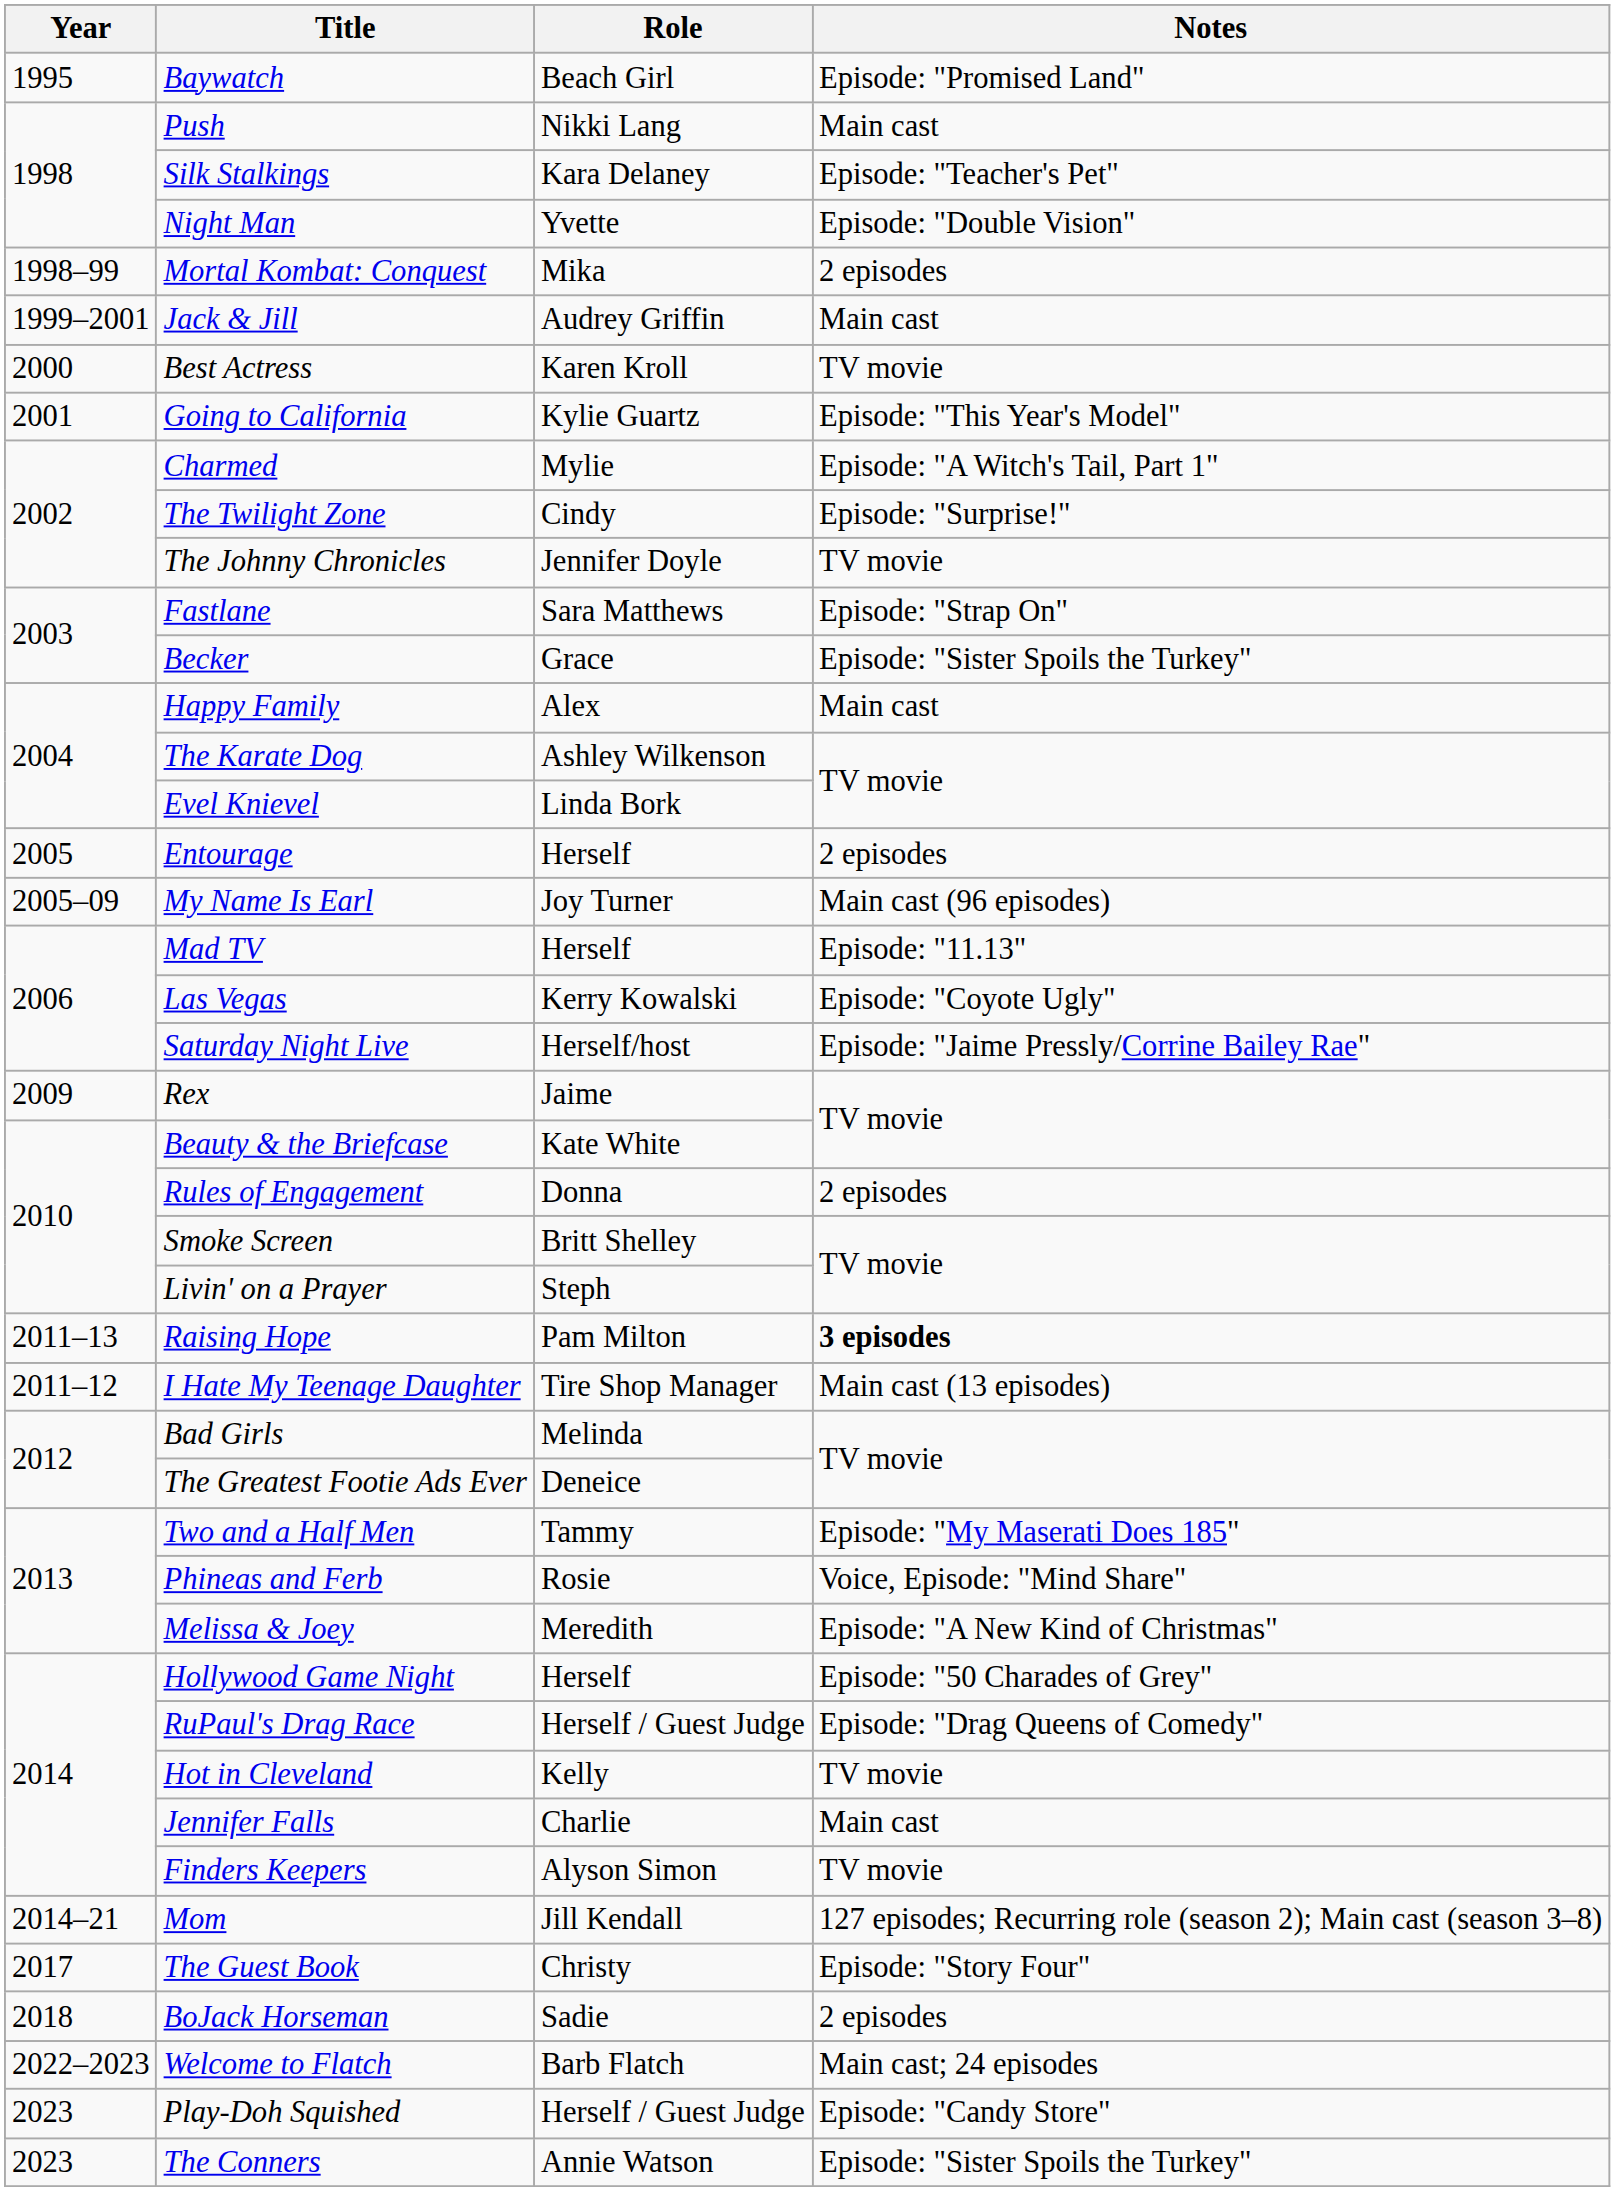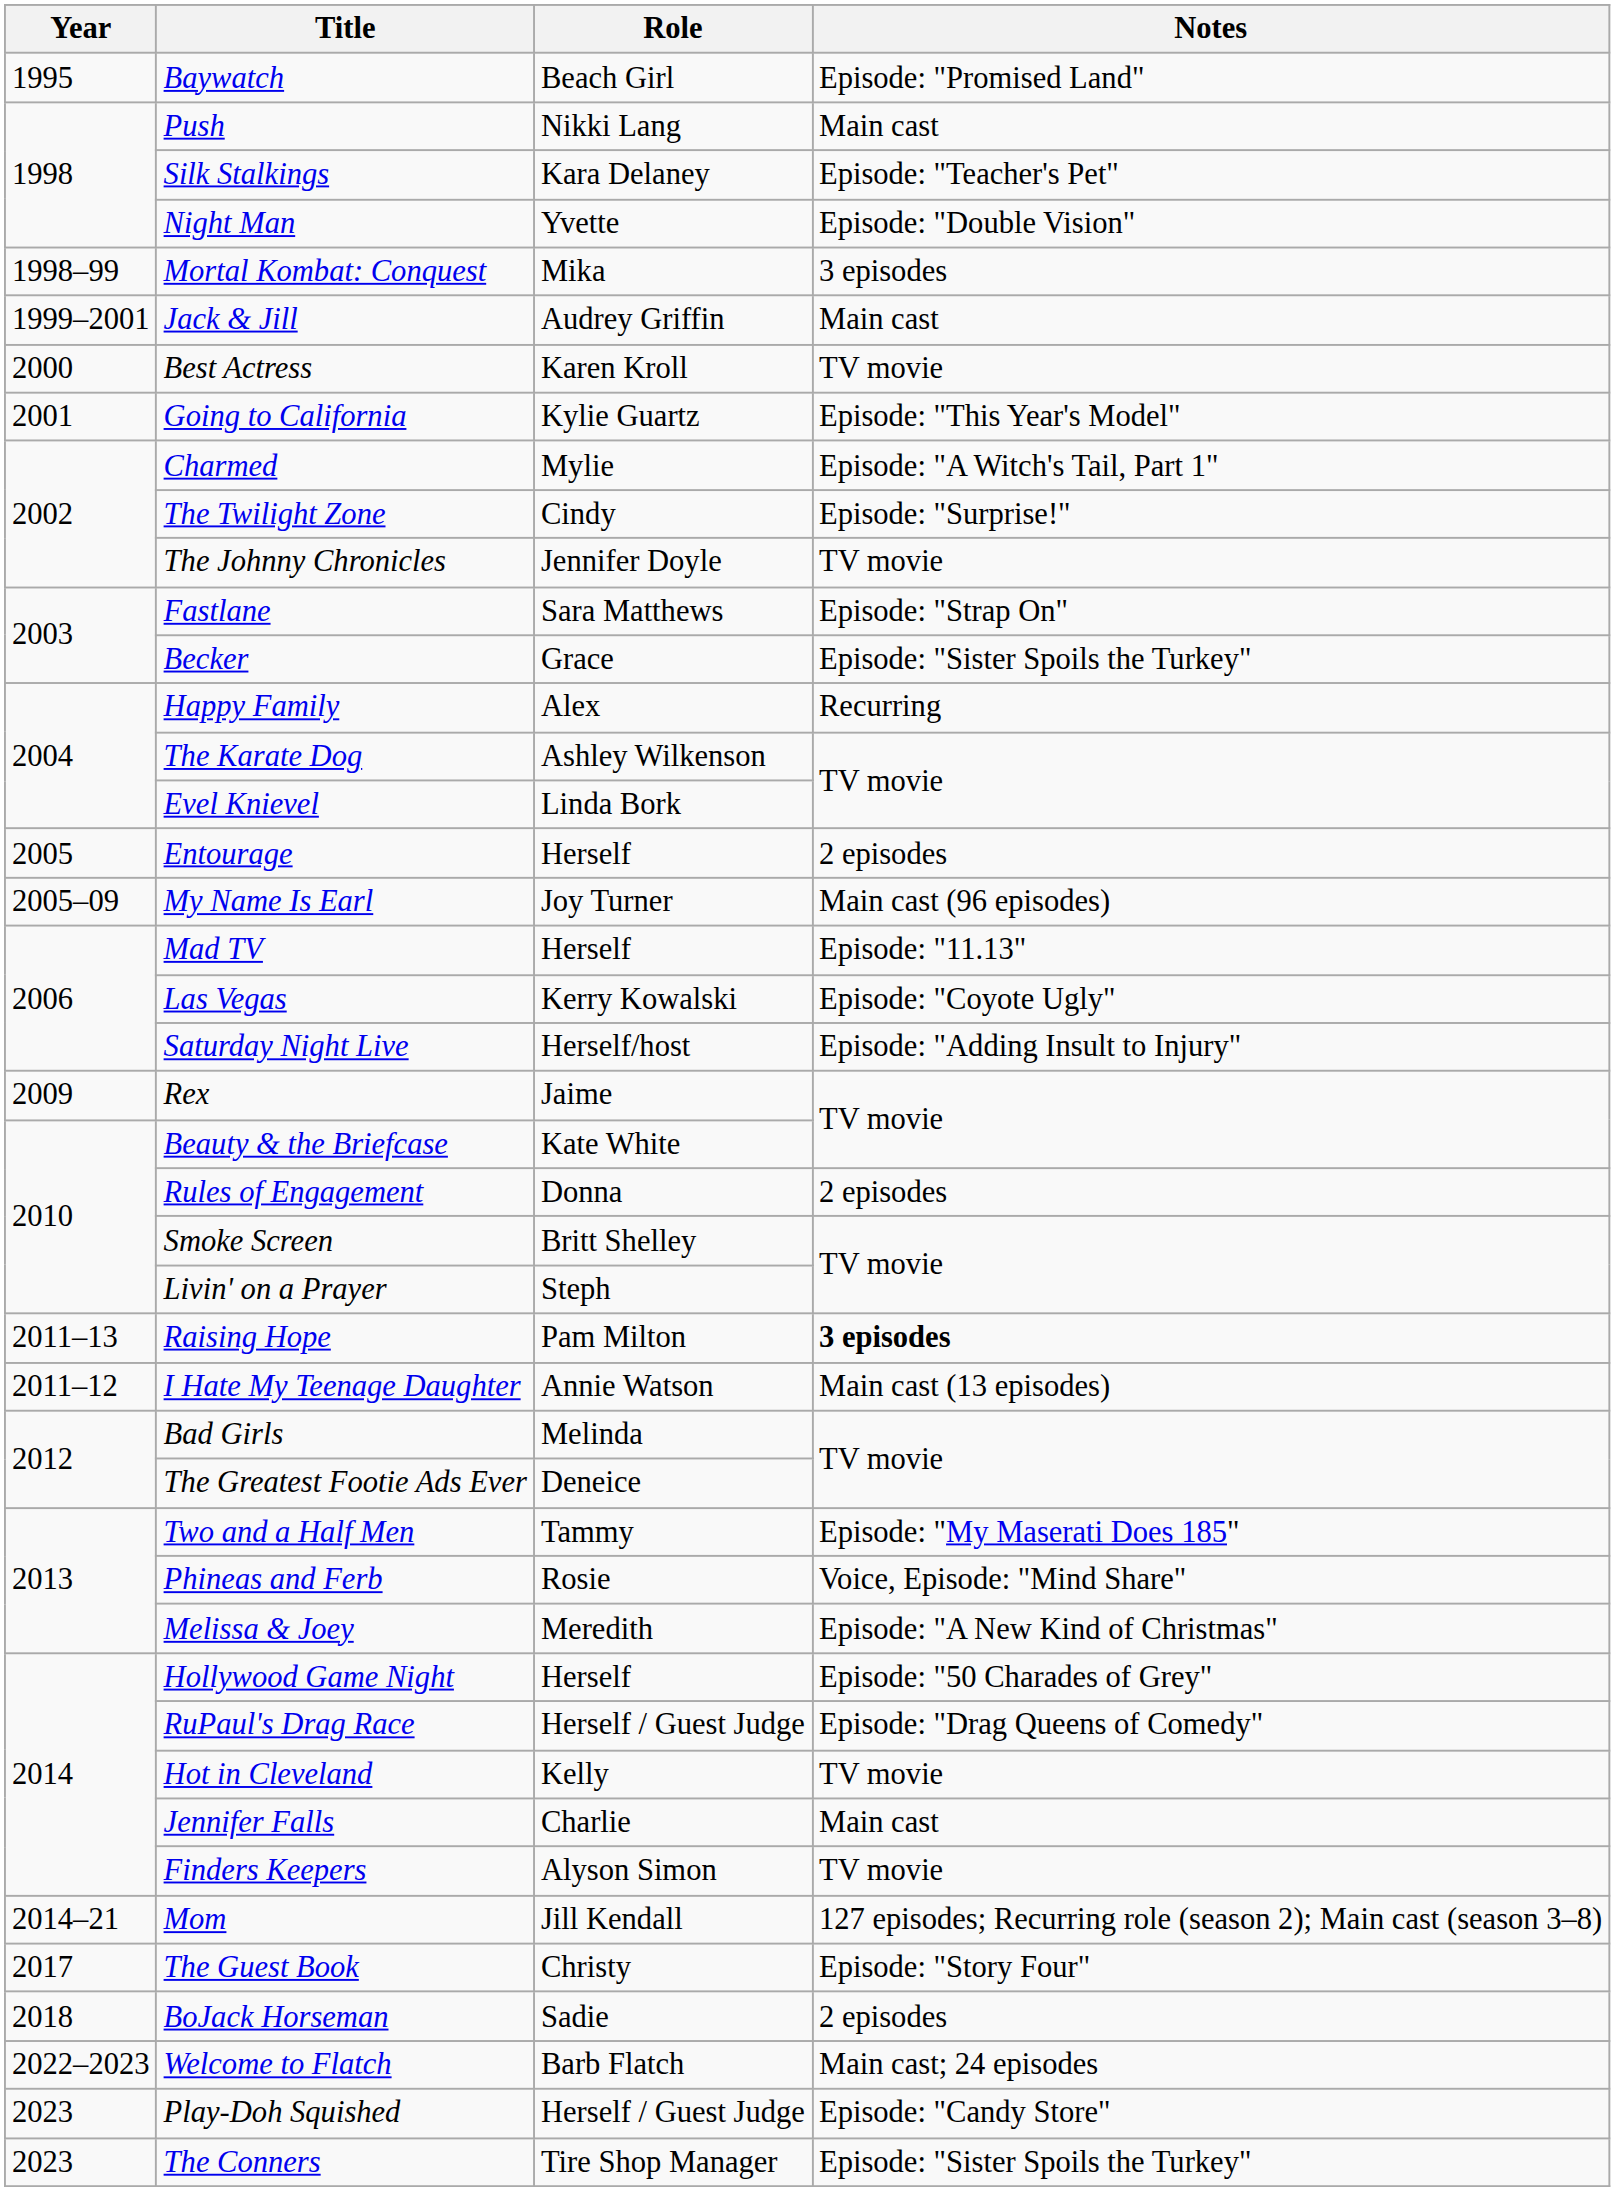Mortal Kombat: Conquest | Notes: 2 episodes -> 3 episodes
Happy Family | Notes: Main cast -> Recurring
Saturday Night Live | Notes: Episode: "Jaime Pressly/Corrine Bailey Rae" -> Episode: "Adding Insult to Injury"
I Hate My Teenage Daughter | Role: Tire Shop Manager -> Annie Watson
The Conners | Role: Annie Watson -> Tire Shop Manager
